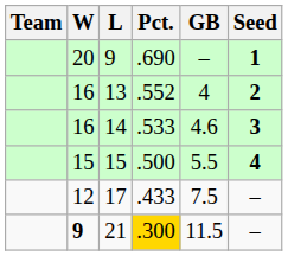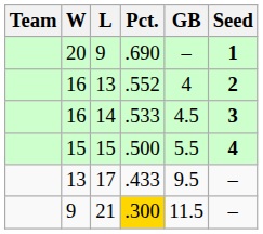14 | GB: 4.6 -> 4.5
17 | W: 12 -> 13
17 | GB: 7.5 -> 9.5
21 | W: bold -> normal
